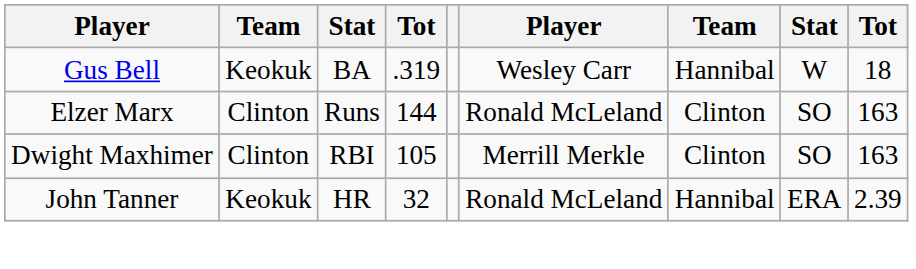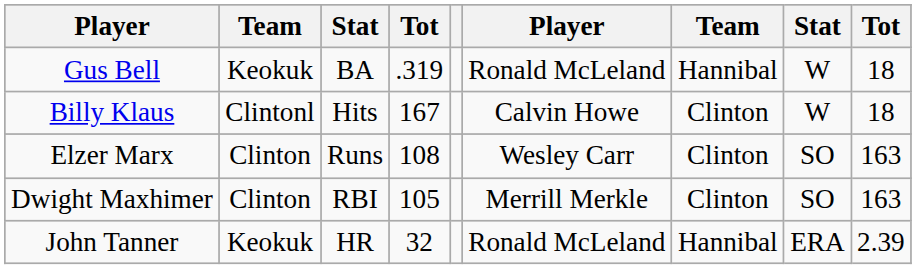Gus Bell | column 6: Wesley Carr -> Ronald McLeland
+ row: Billy Klaus | Clintonl | Hits | 167 | Calvin Howe | Clinton | W | 18
Elzer Marx | column 4: 144 -> 108
Elzer Marx | column 6: Ronald McLeland -> Wesley Carr
